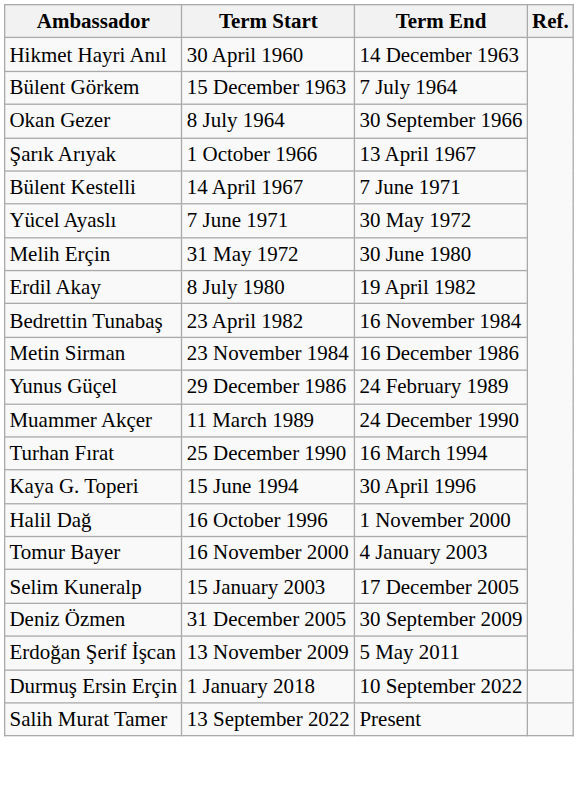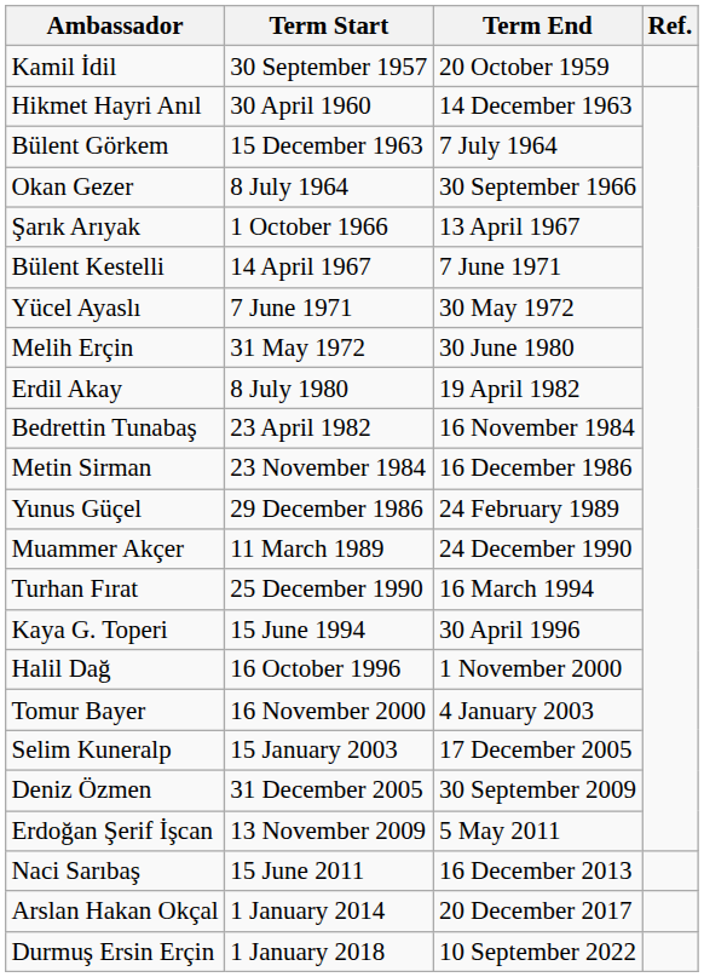+ row: Kamil İdil | 30 September 1957 | 20 October 1959
+ row: Naci Sarıbaş | 15 June 2011 | 16 December 2013
+ row: Arslan Hakan Okçal | 1 January 2014 | 20 December 2017
- row: Salih Murat Tamer | 13 September 2022 | Present
